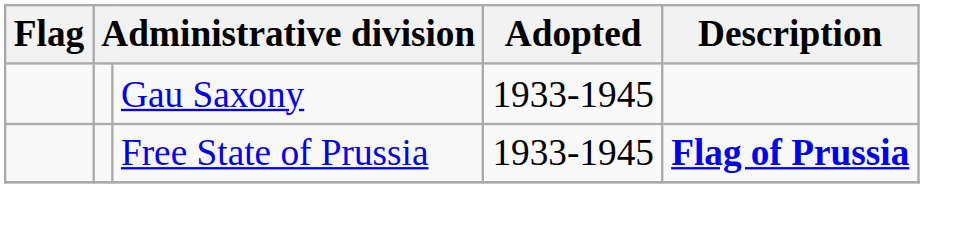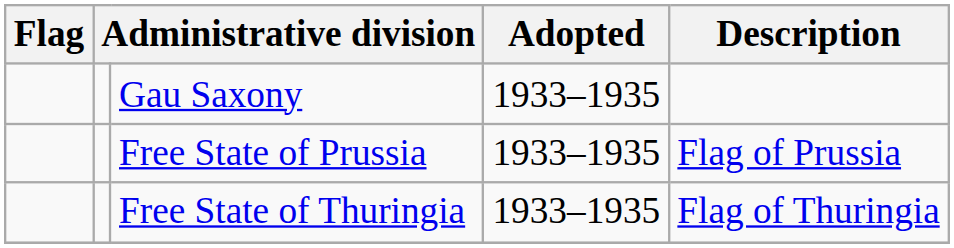Gau Saxony | Adopted: 1933-1945 -> 1933–1935
Free State of Prussia | Adopted: 1933-1945 -> 1933–1935
Free State of Prussia | Description: bold -> normal
+ row: Free State of Thuringia | 1933–1935 | Flag of Thuringia
